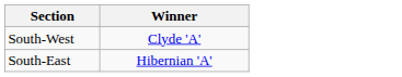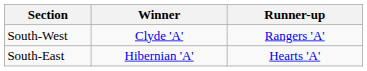+ column: Runner-up | Rangers 'A' | Hearts 'A'
